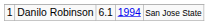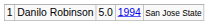Danilo Robinson | column 3: 6.1 -> 5.0
